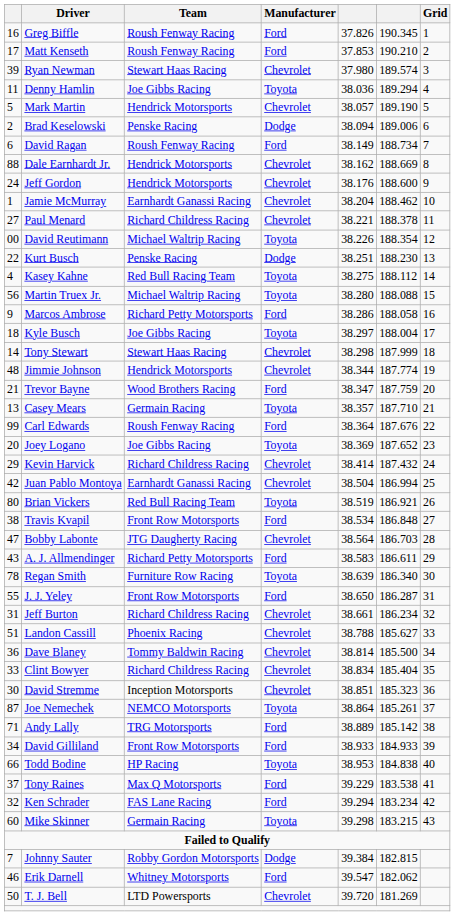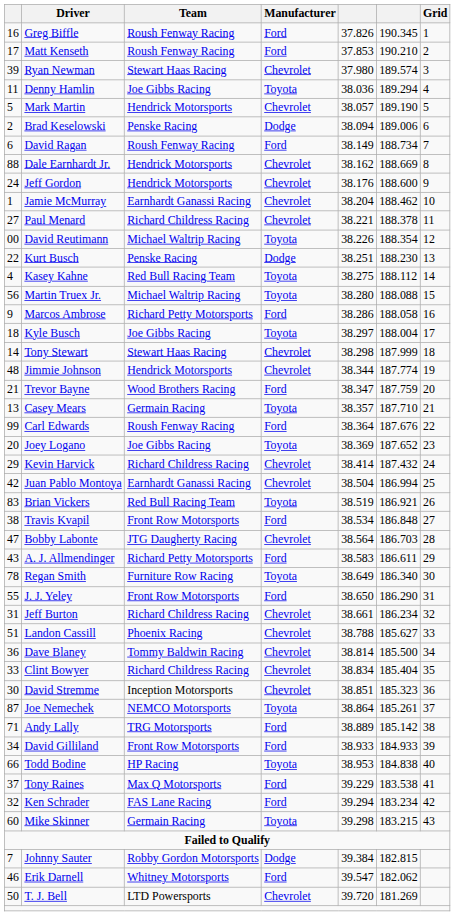Brian Vickers | column 1: 80 -> 83
Regan Smith | column 5: 38.639 -> 38.649
J. J. Yeley | column 6: 186.287 -> 186.290
